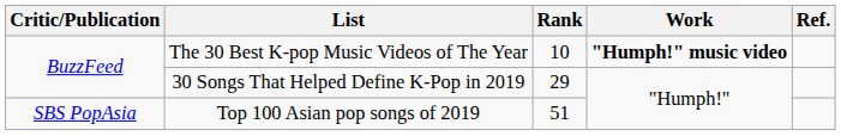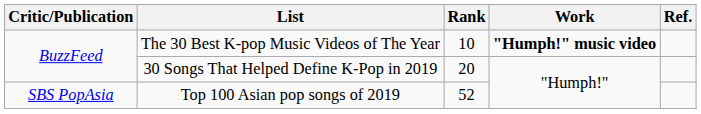30 Songs That Helped Define K-Pop in 2019 | Rank: 29 -> 20
Top 100 Asian pop songs of 2019 | Rank: 51 -> 52
